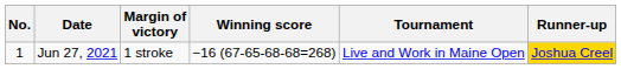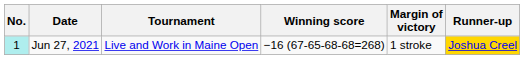columns swapped: Tournament <-> Margin of victory
Jun 27, 2021 | No.: no background -> paleturquoise background
